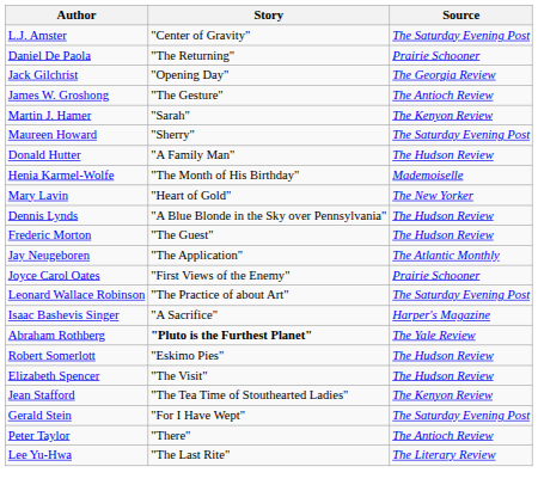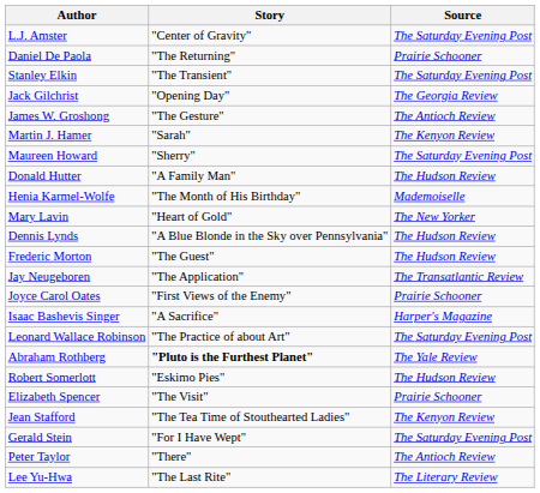+ row: Stanley Elkin | "The Transient" | The Saturday Evening Post
Jay Neugeboren | Source: The Atlantic Monthly -> The Transatlantic Review
rows swapped: Leonard Wallace Robinson <-> Isaac Bashevis Singer
Elizabeth Spencer | Source: The Hudson Review -> Prairie Schooner
